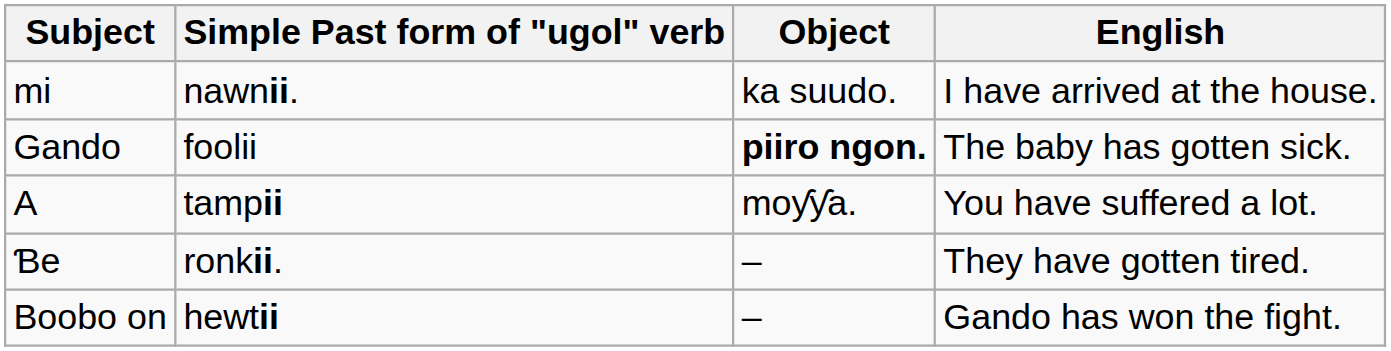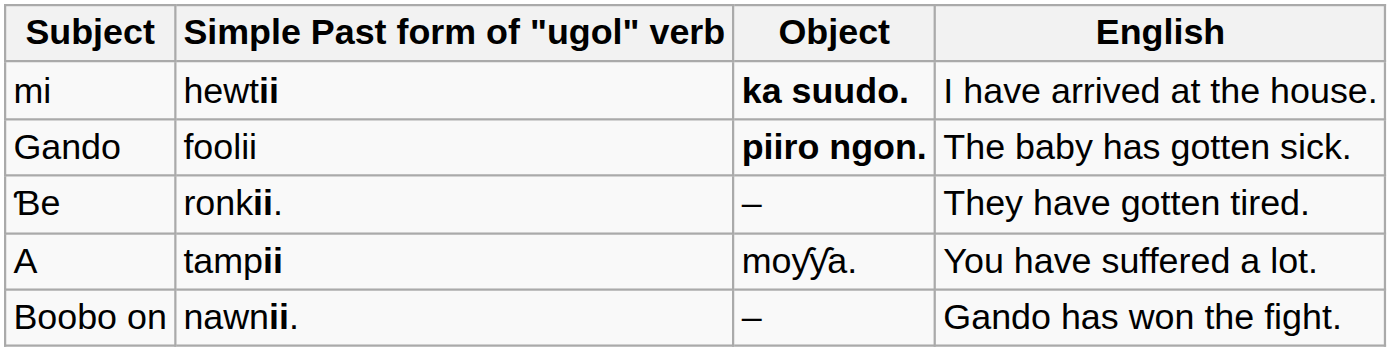mi | Simple Past form of "ugol" verb: nawnii. -> hewtii
mi | Object: normal -> bold
rows swapped: Ɓe <-> A
Boobo on | Simple Past form of "ugol" verb: hewtii -> nawnii.
